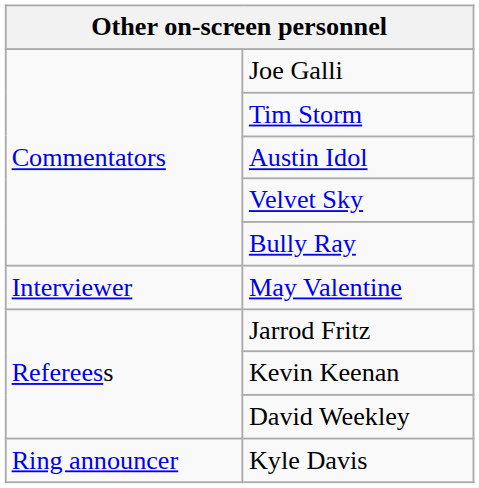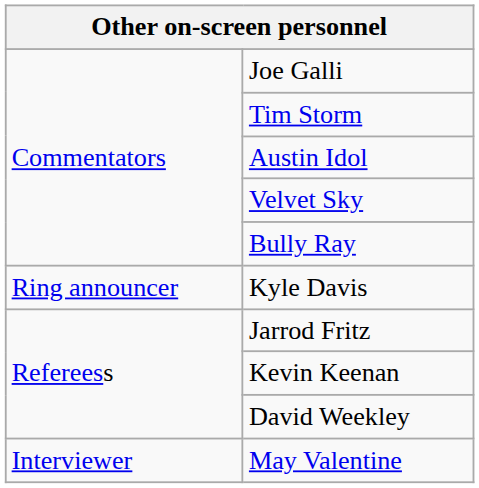rows swapped: Kyle Davis <-> May Valentine
